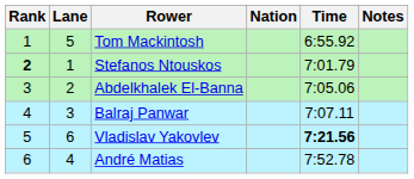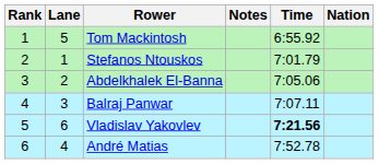columns swapped: Nation <-> Notes
Stefanos Ntouskos | Rank: bold -> normal
